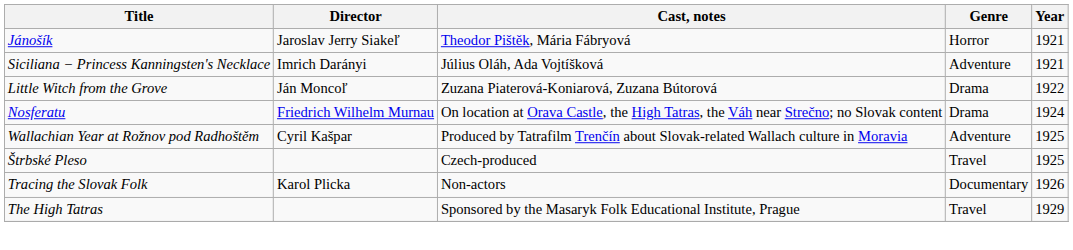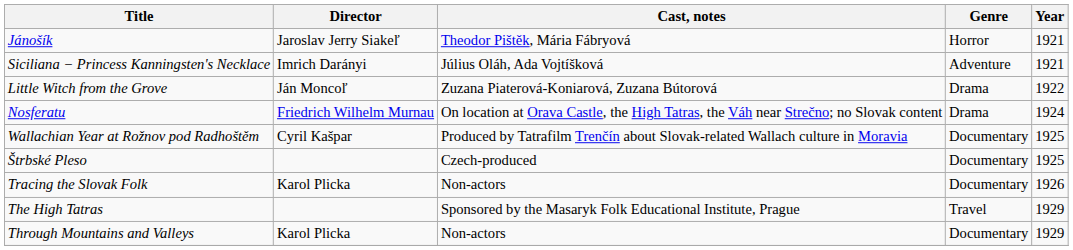Wallachian Year at Rožnov pod Radhoštěm | Genre: Adventure -> Documentary
Štrbské Pleso | Genre: Travel -> Documentary
+ row: Through Mountains and Valleys | Karol Plicka | Non-actors | Documentary | 1929
